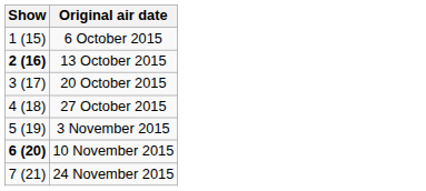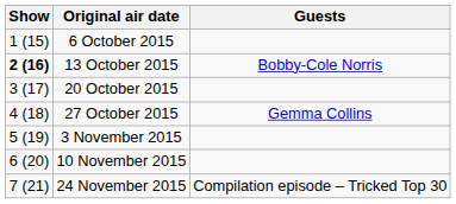+ column: Guests | Bobby-Cole Norris | Gemma Collins | Compilation episode – Tricked Top 30
10 November 2015 | Show: bold -> normal
